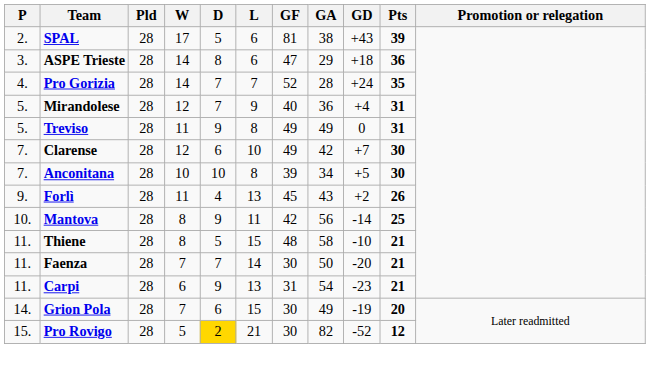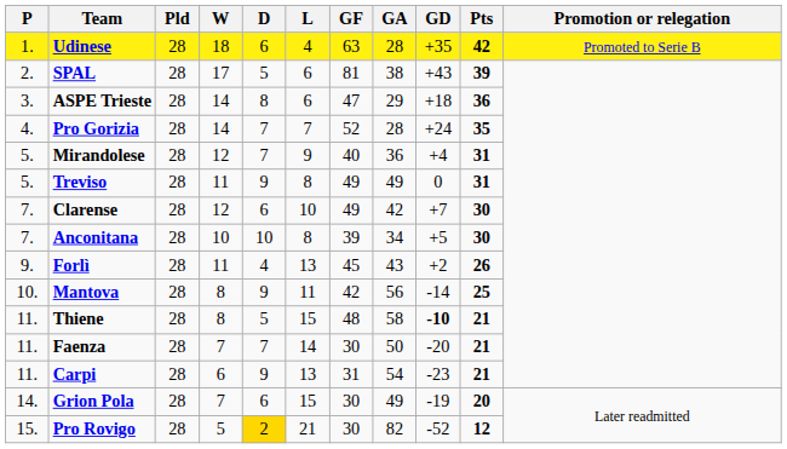+ row: 1. | Udinese | 28 | 18 | 6 | 4 | 63 | 28 | +35 | 42 | Promoted to Serie B
Thiene | GD: normal -> bold
